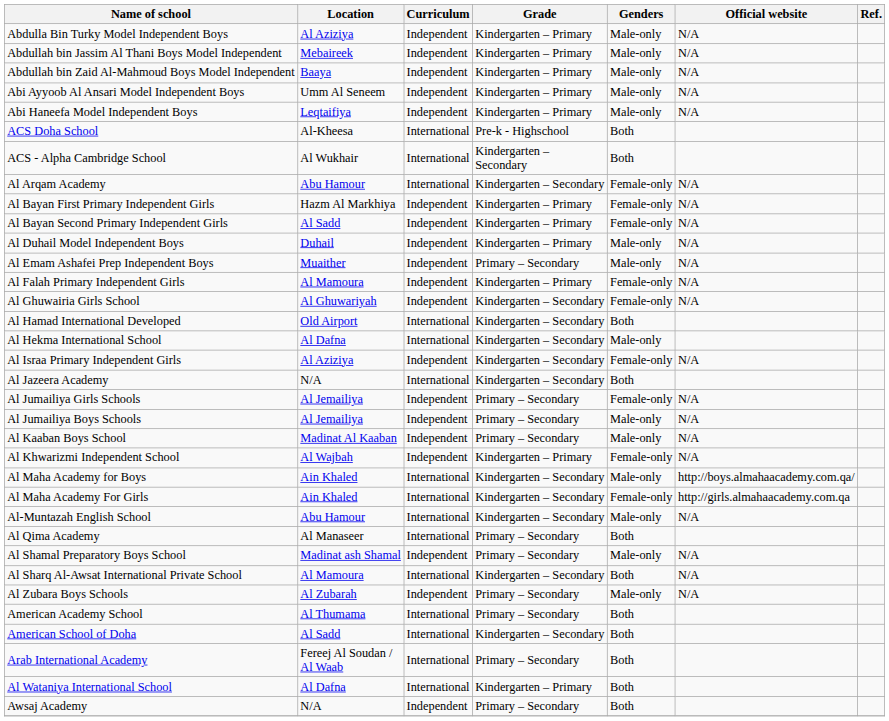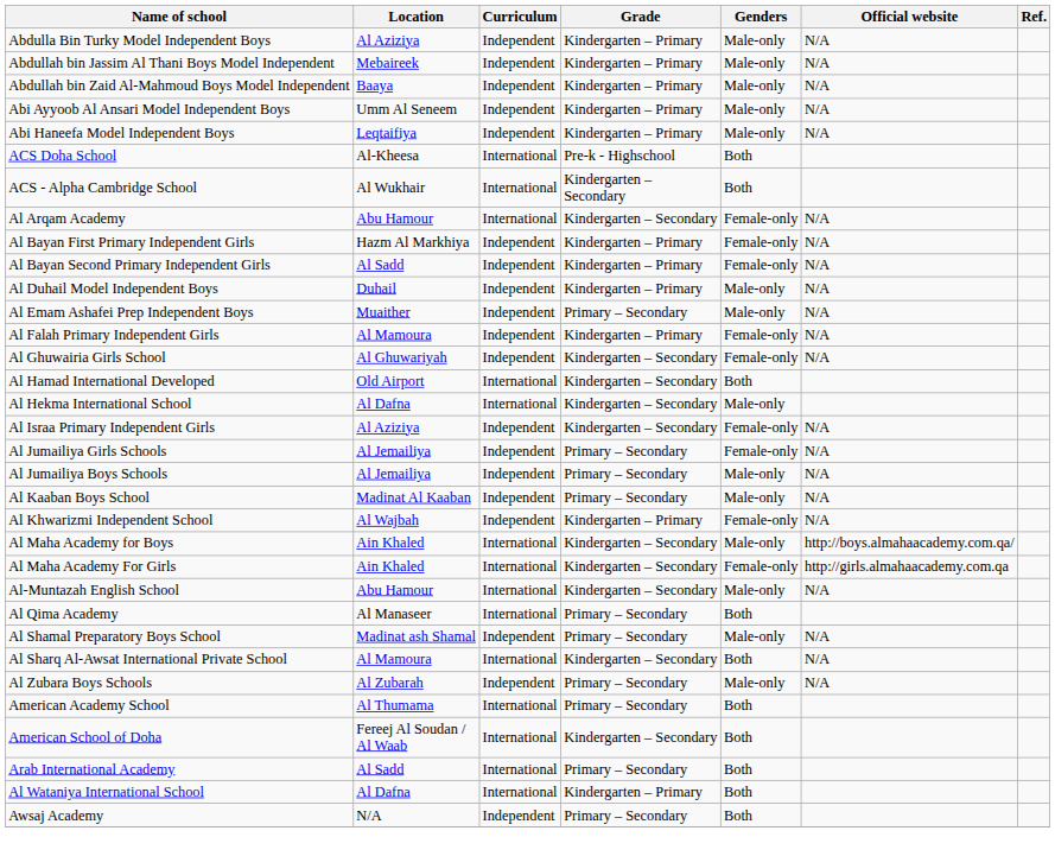- row: Al Jazeera Academy | N/A | International | Kindergarten – Secondary | Both
American School of Doha | Location: Al Sadd -> Fereej Al Soudan / Al Waab
Arab International Academy | Location: Fereej Al Soudan / Al Waab -> Al Sadd
